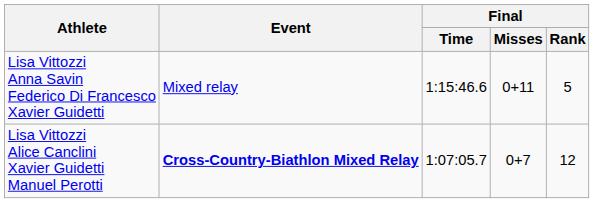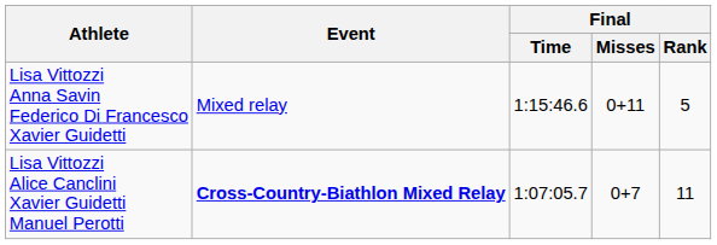Lisa Vittozzi Alice Canclini Xavier Guidetti Manuel Perotti | Final / Rank: 12 -> 11
